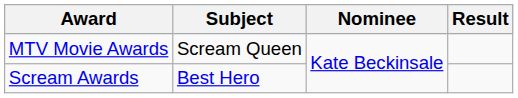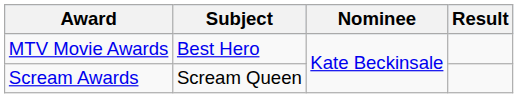MTV Movie Awards | Subject: Scream Queen -> Best Hero
Scream Awards | Subject: Best Hero -> Scream Queen
